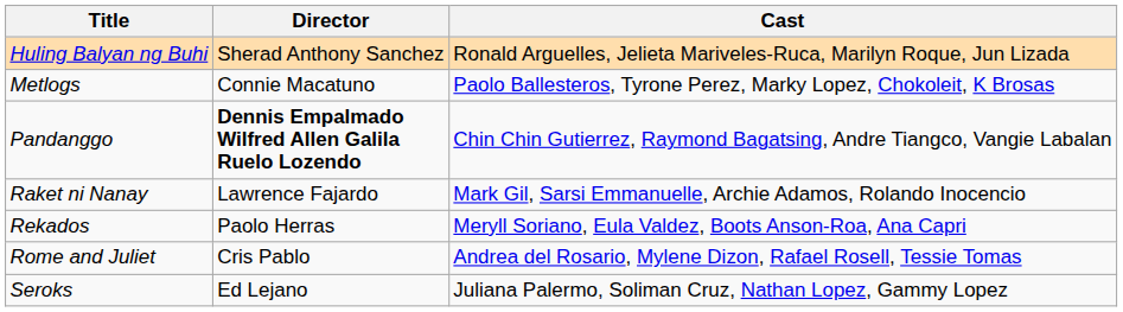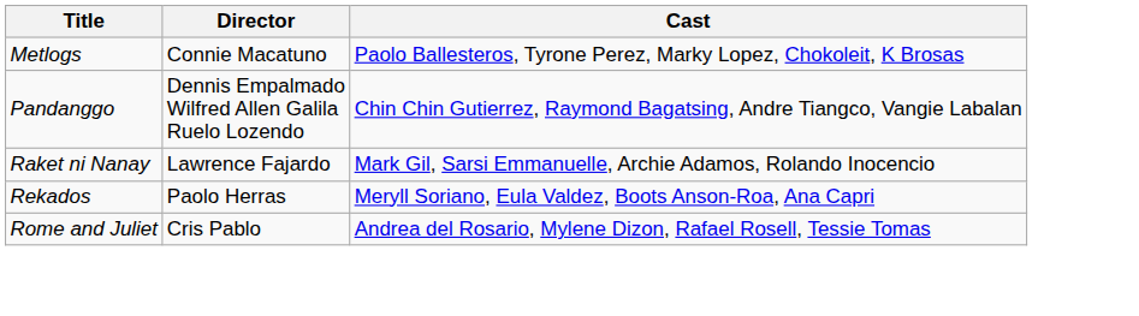- row: Huling Balyan ng Buhi | Sherad Anthony Sanchez | Ronald Arguelles, Jelieta Mariveles-Ruca, Marilyn Roque, Jun Lizada
Pandanggo | Director: bold -> normal
- row: Seroks | Ed Lejano | Juliana Palermo, Soliman Cruz, Nathan Lopez, Gammy Lopez
